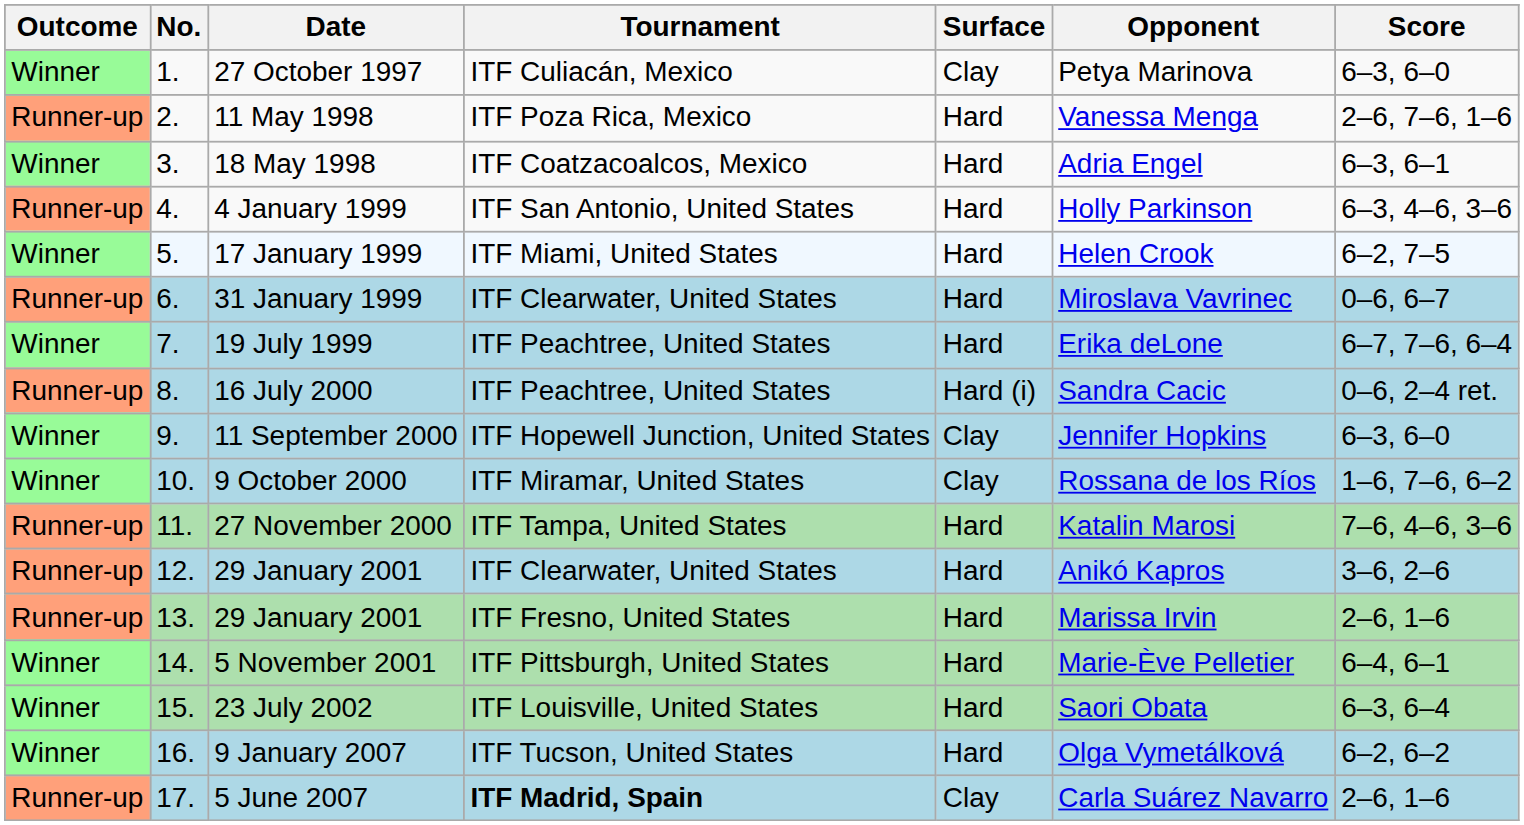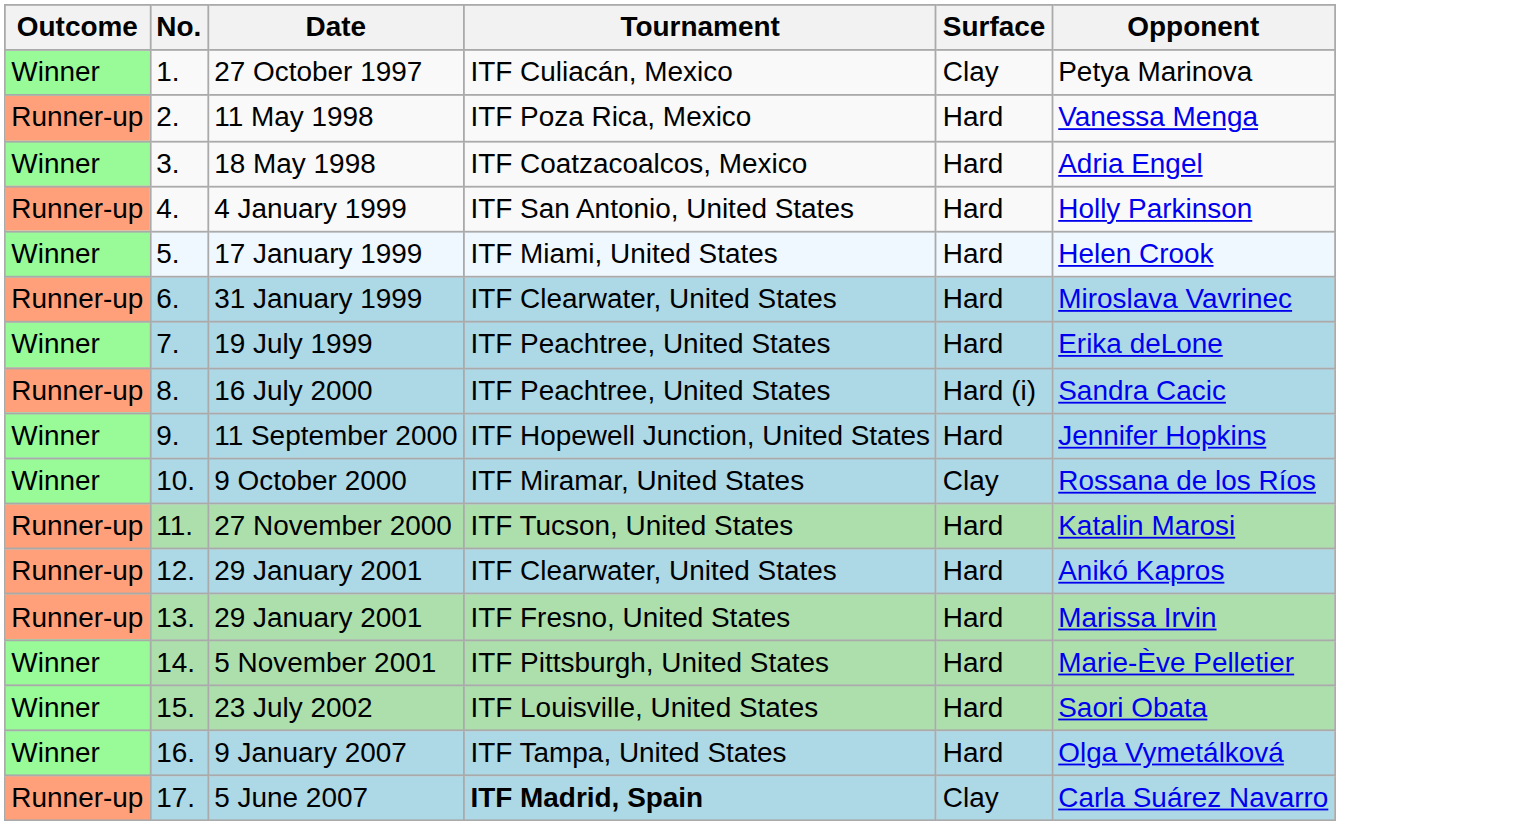- column: Score | 6–3, 6–0 | 2–6, 7–6, 1–6 | 6–3, 6–1 | 6–3, 4–6, 3–6 | 6–2, 7–5 | 0–6, 6–7 | 6–7, 7–6, 6–4 | 0–6, 2–4 ret. | 6–3, 6–0 | 1–6, 7–6, 6–2 | 7–6, 4–6, 3–6 | 3–6, 2–6 | 2–6, 1–6 | 6–4, 6–1 | 6–3, 6–4 | 6–2, 6–2 | 2–6, 1–6
11 September 2000 | Surface: Clay -> Hard
27 November 2000 | Tournament: ITF Tampa, United States -> ITF Tucson, United States
9 January 2007 | Tournament: ITF Tucson, United States -> ITF Tampa, United States
